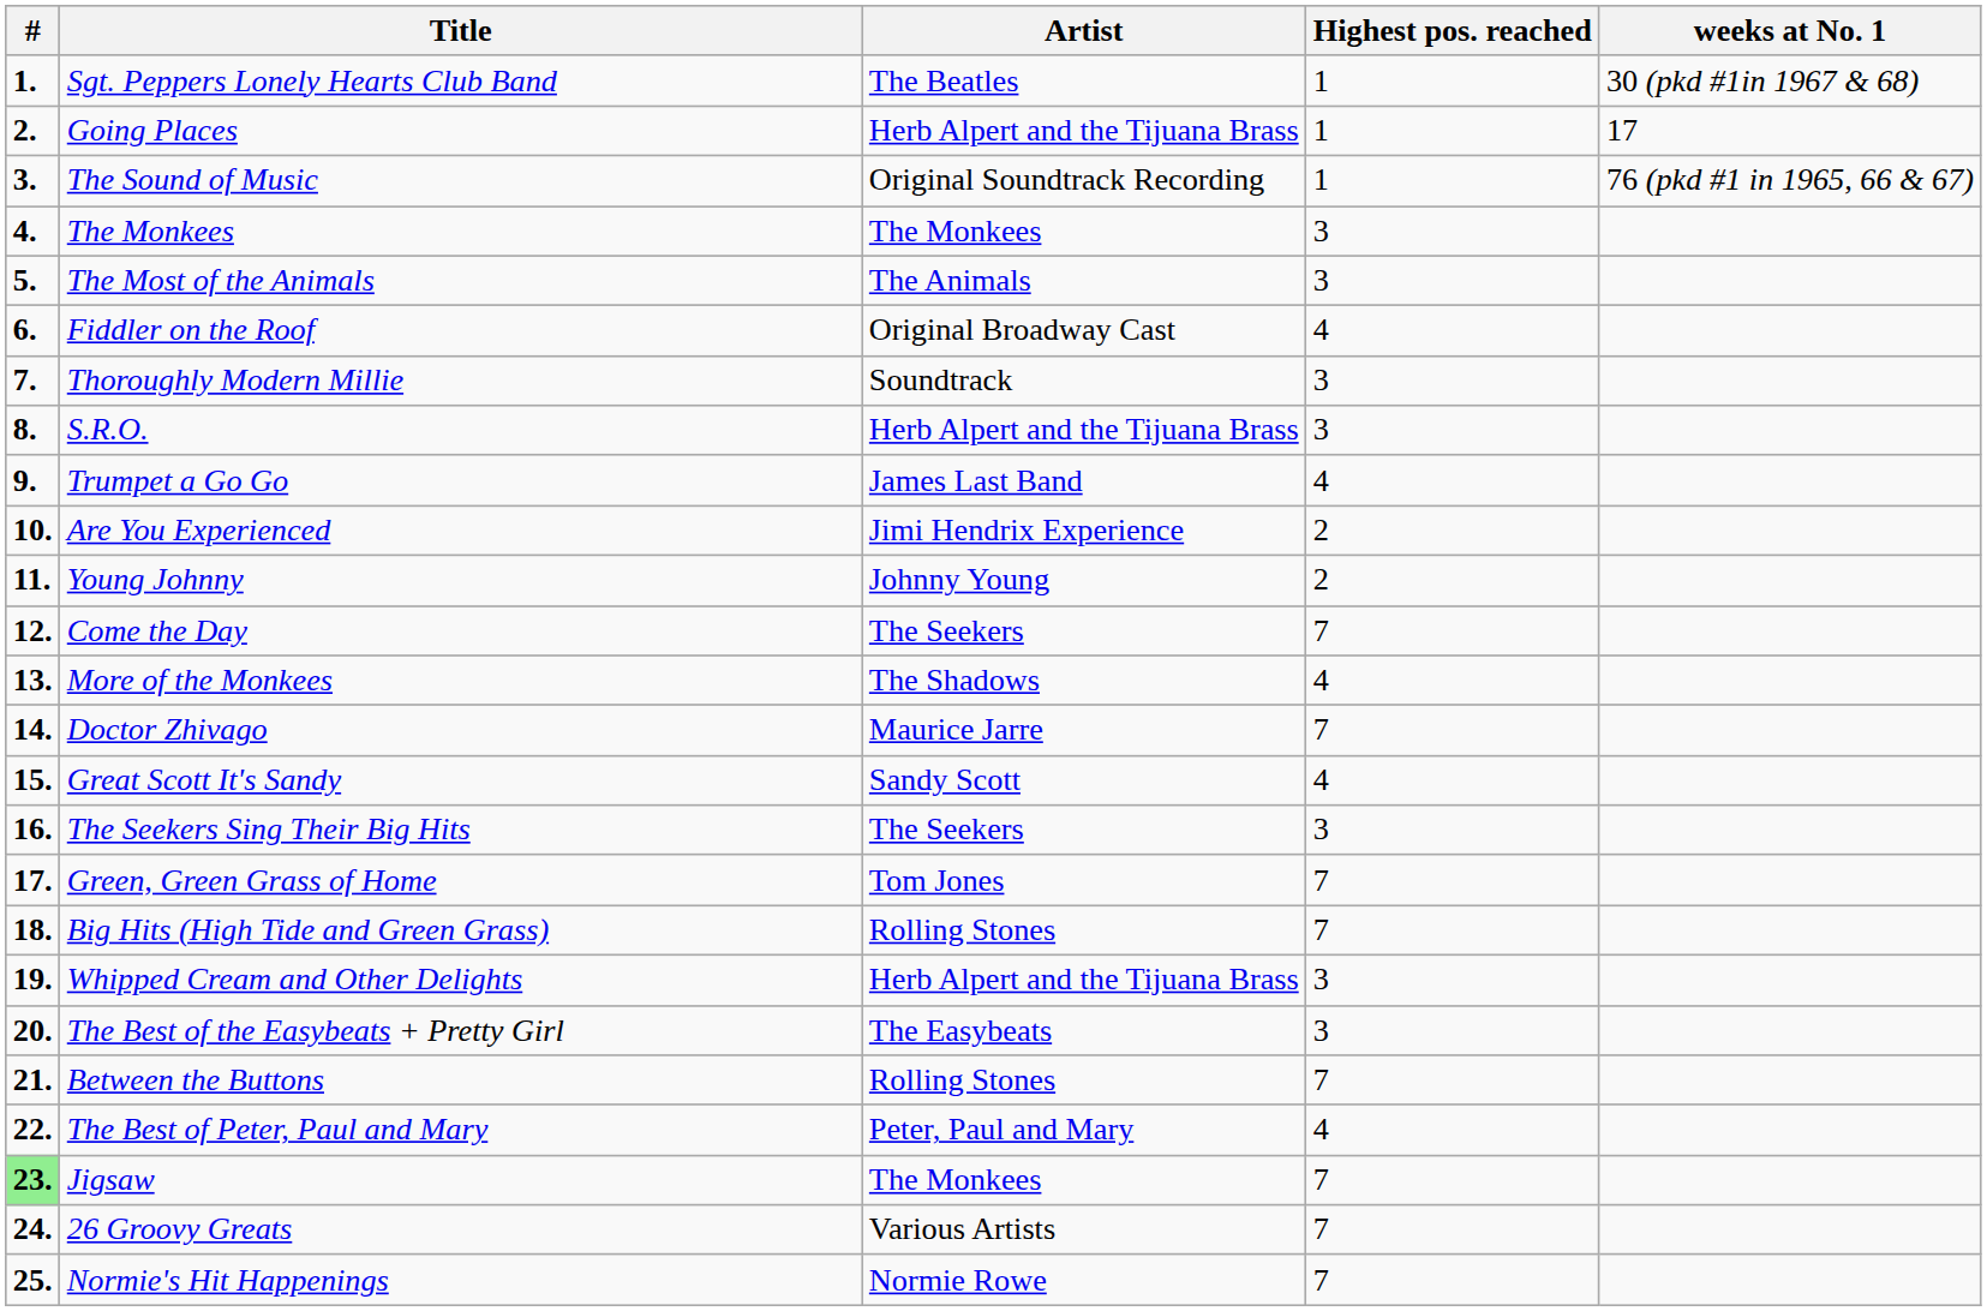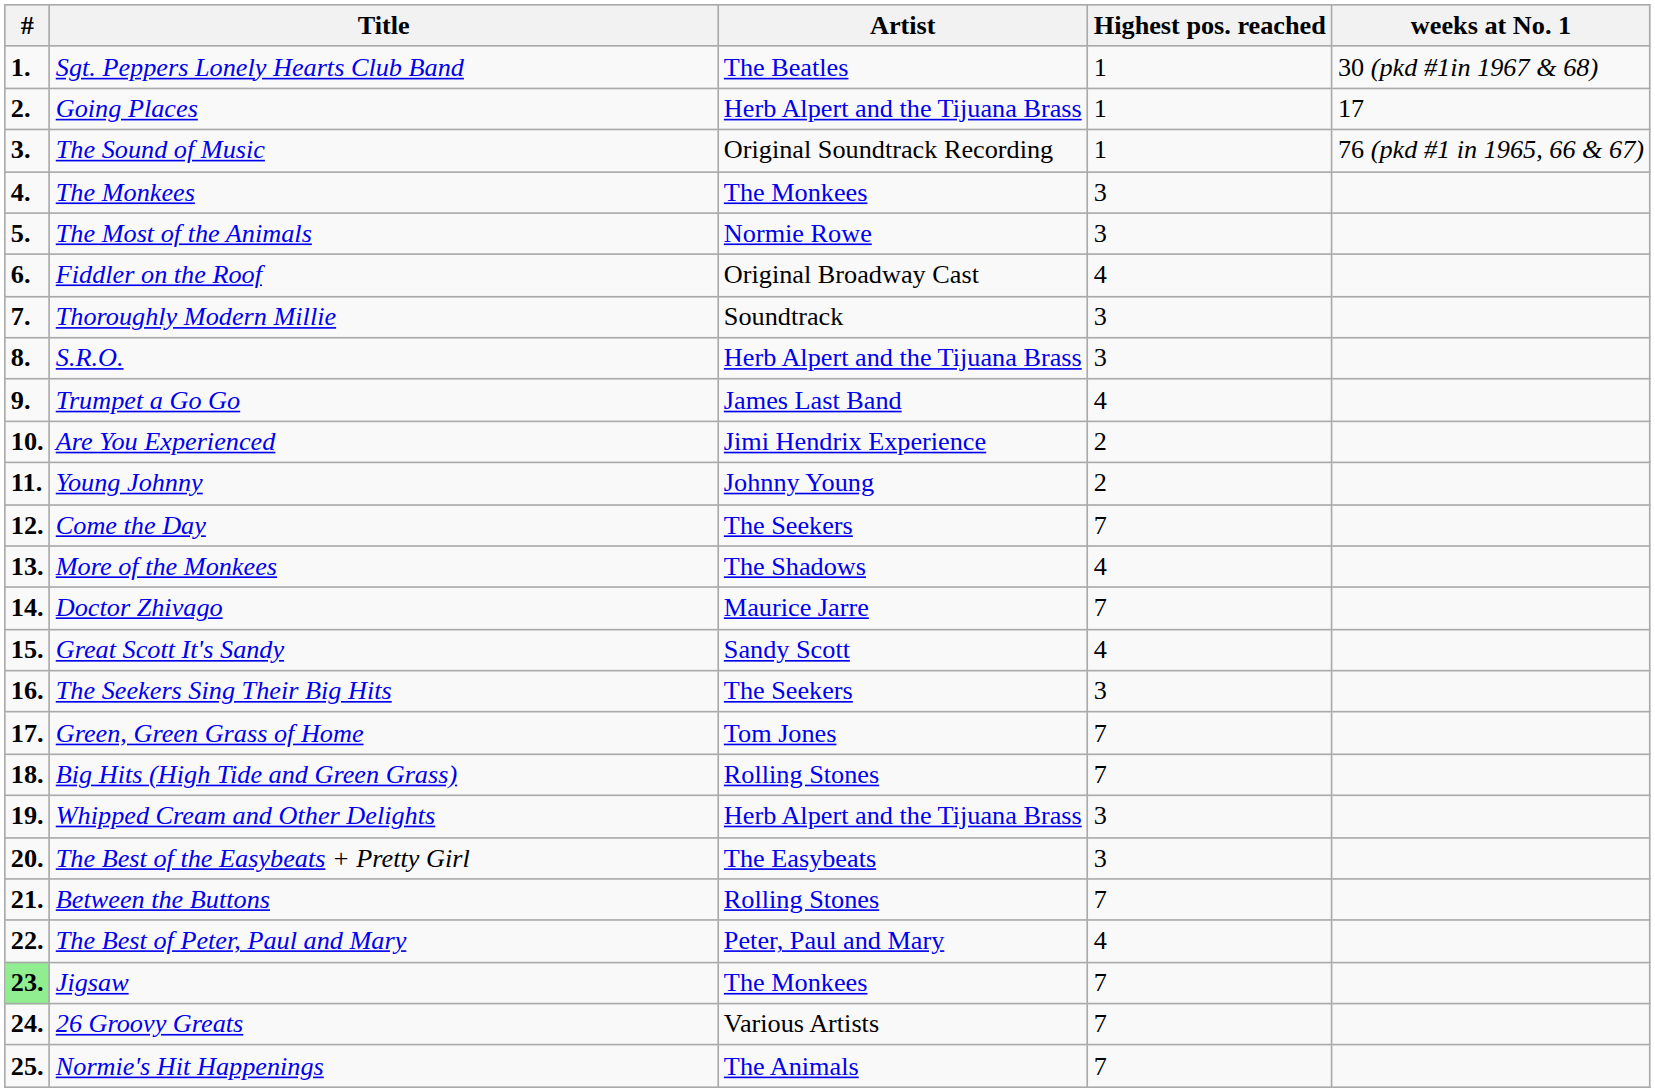The Most of the Animals | Artist: The Animals -> Normie Rowe
Normie's Hit Happenings | Artist: Normie Rowe -> The Animals
